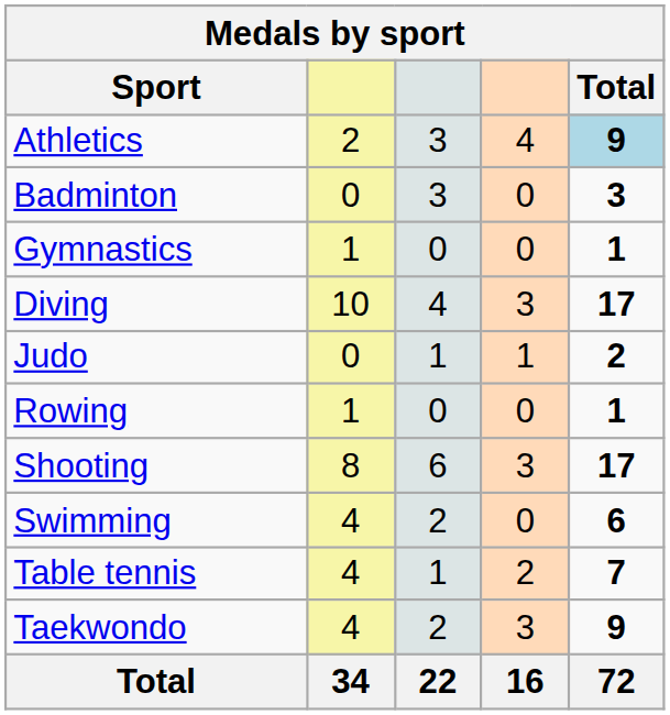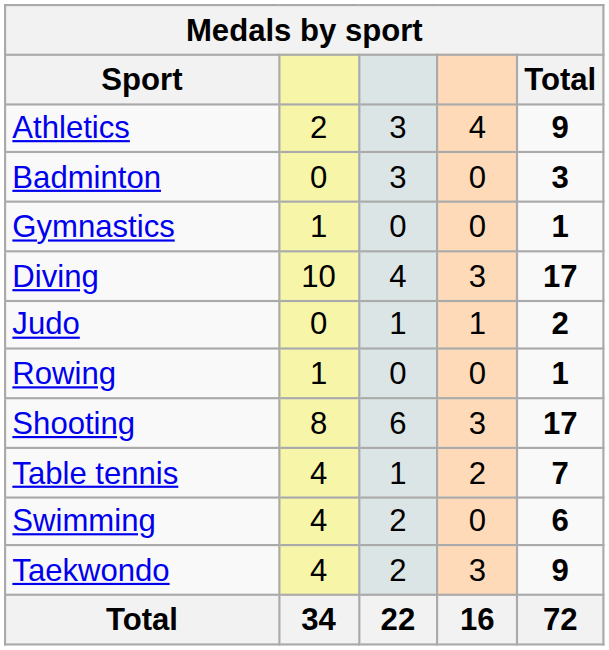Athletics | Total: lightblue background -> no background
rows swapped: Swimming <-> Table tennis
